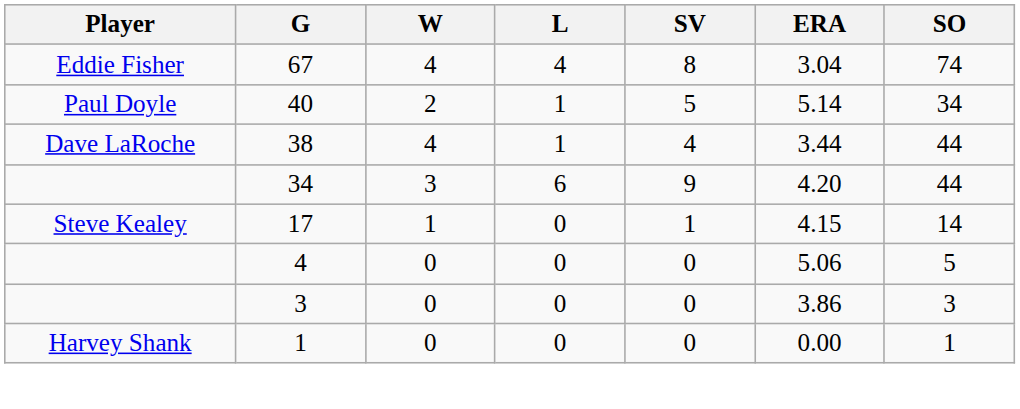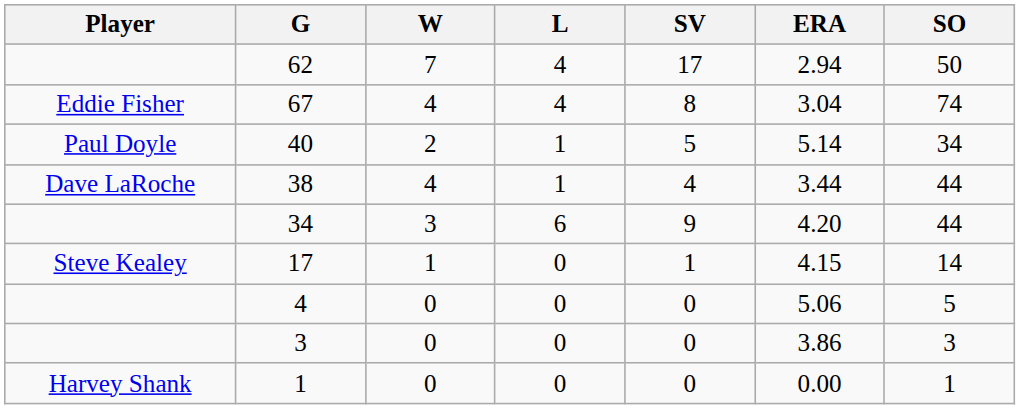+ row: 62 | 7 | 4 | 17 | 2.94 | 50
